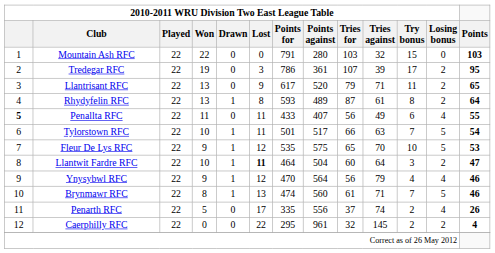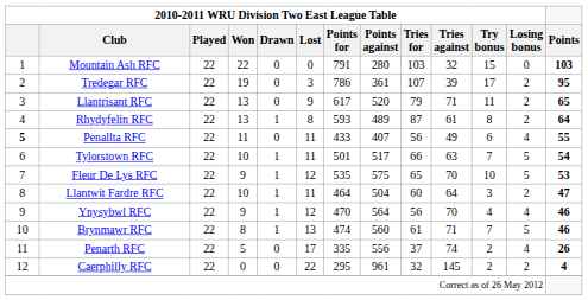Llantwit Fardre RFC | 2010-2011 WRU Division Two East League Table / Lost: bold -> normal
Ynysybwl RFC | 2010-2011 WRU Division Two East League Table / Tries against: 79 -> 70
